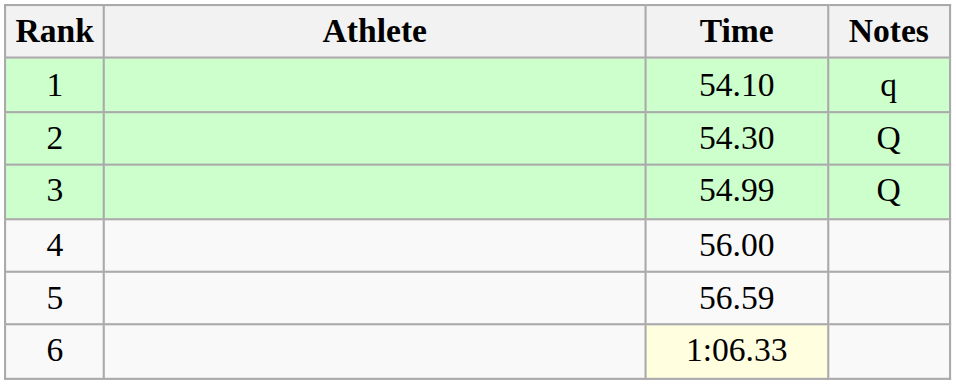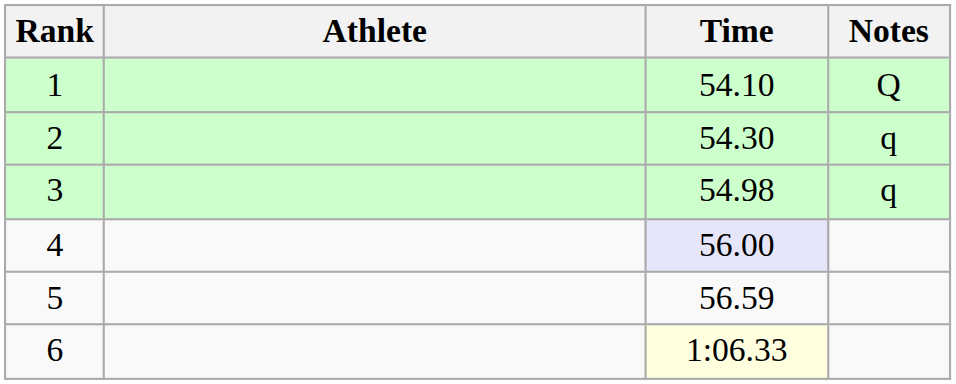1 | Notes: q -> Q
2 | Notes: Q -> q
3 | Time: 54.99 -> 54.98
3 | Notes: Q -> q
4 | Time: no background -> lavender background
